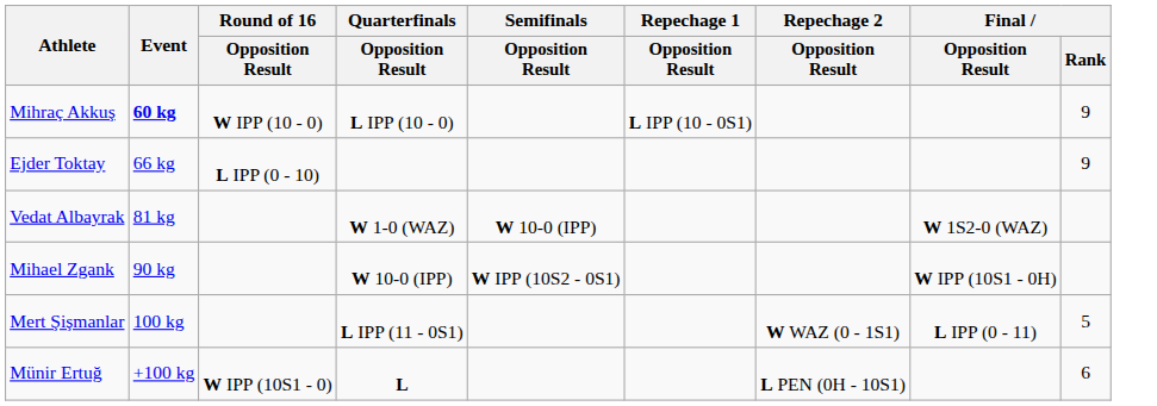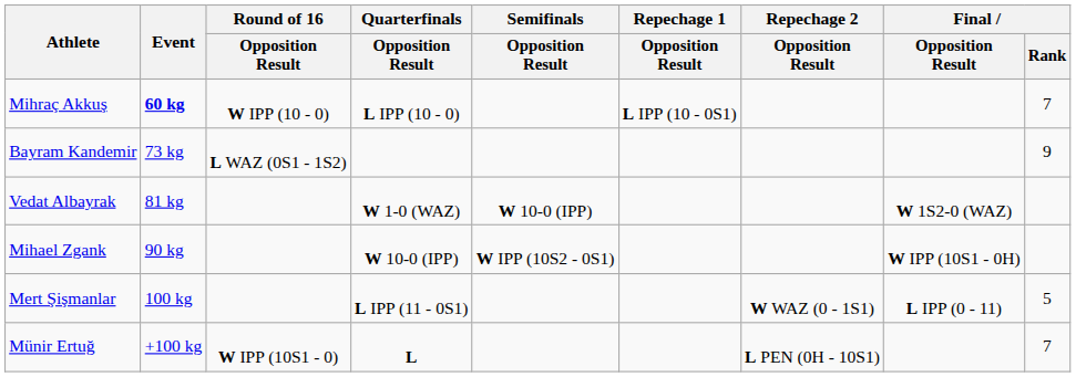Mihraç Akkuş | Final / Rank: 9 -> 7
- row: Ejder Toktay | 66 kg | L IPP (0 - 10) | 9
+ row: Bayram Kandemir | 73 kg | L WAZ (0S1 - 1S2) | 9
Münir Ertuğ | Final / Rank: 6 -> 7
